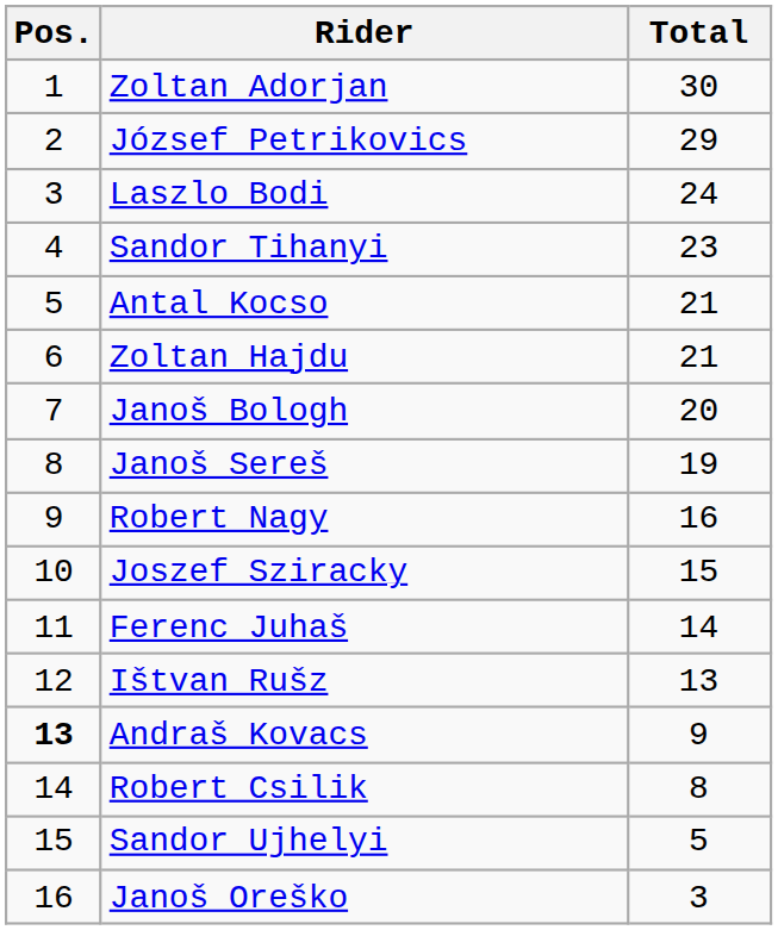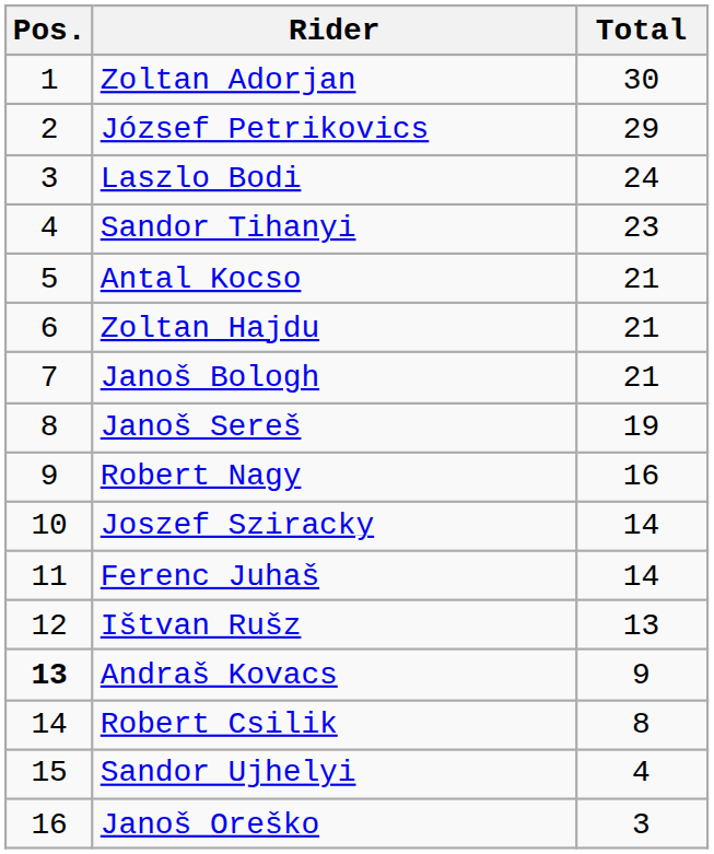Janoš Bologh | Total: 20 -> 21
Joszef Sziracky | Total: 15 -> 14
Sandor Ujhelyi | Total: 5 -> 4
